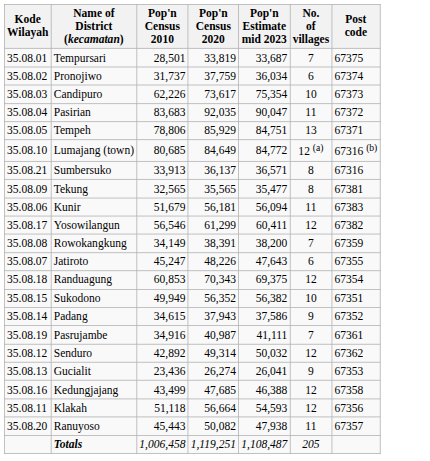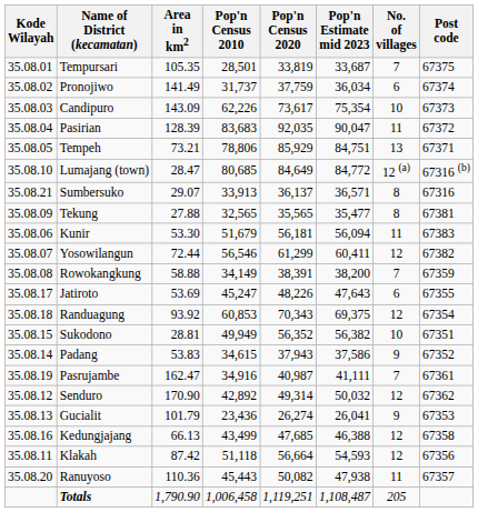+ column: Area in km2 | 105.35 | 141.49 | 143.09 | 128.39 | 73.21 | 28.47 | 29.07 | 27.88 | 53.30 | 72.44 | 58.88 | 53.69 | 93.92 | 28.81 | 53.83 | 162.47 | 170.90 | 101.79 | 66.13 | 87.42 | 110.36 | 1,790.90
Yosowilangun | Kode Wilayah: 35.08.17 -> 35.08.07
Jatiroto | Kode Wilayah: 35.08.07 -> 35.08.17
